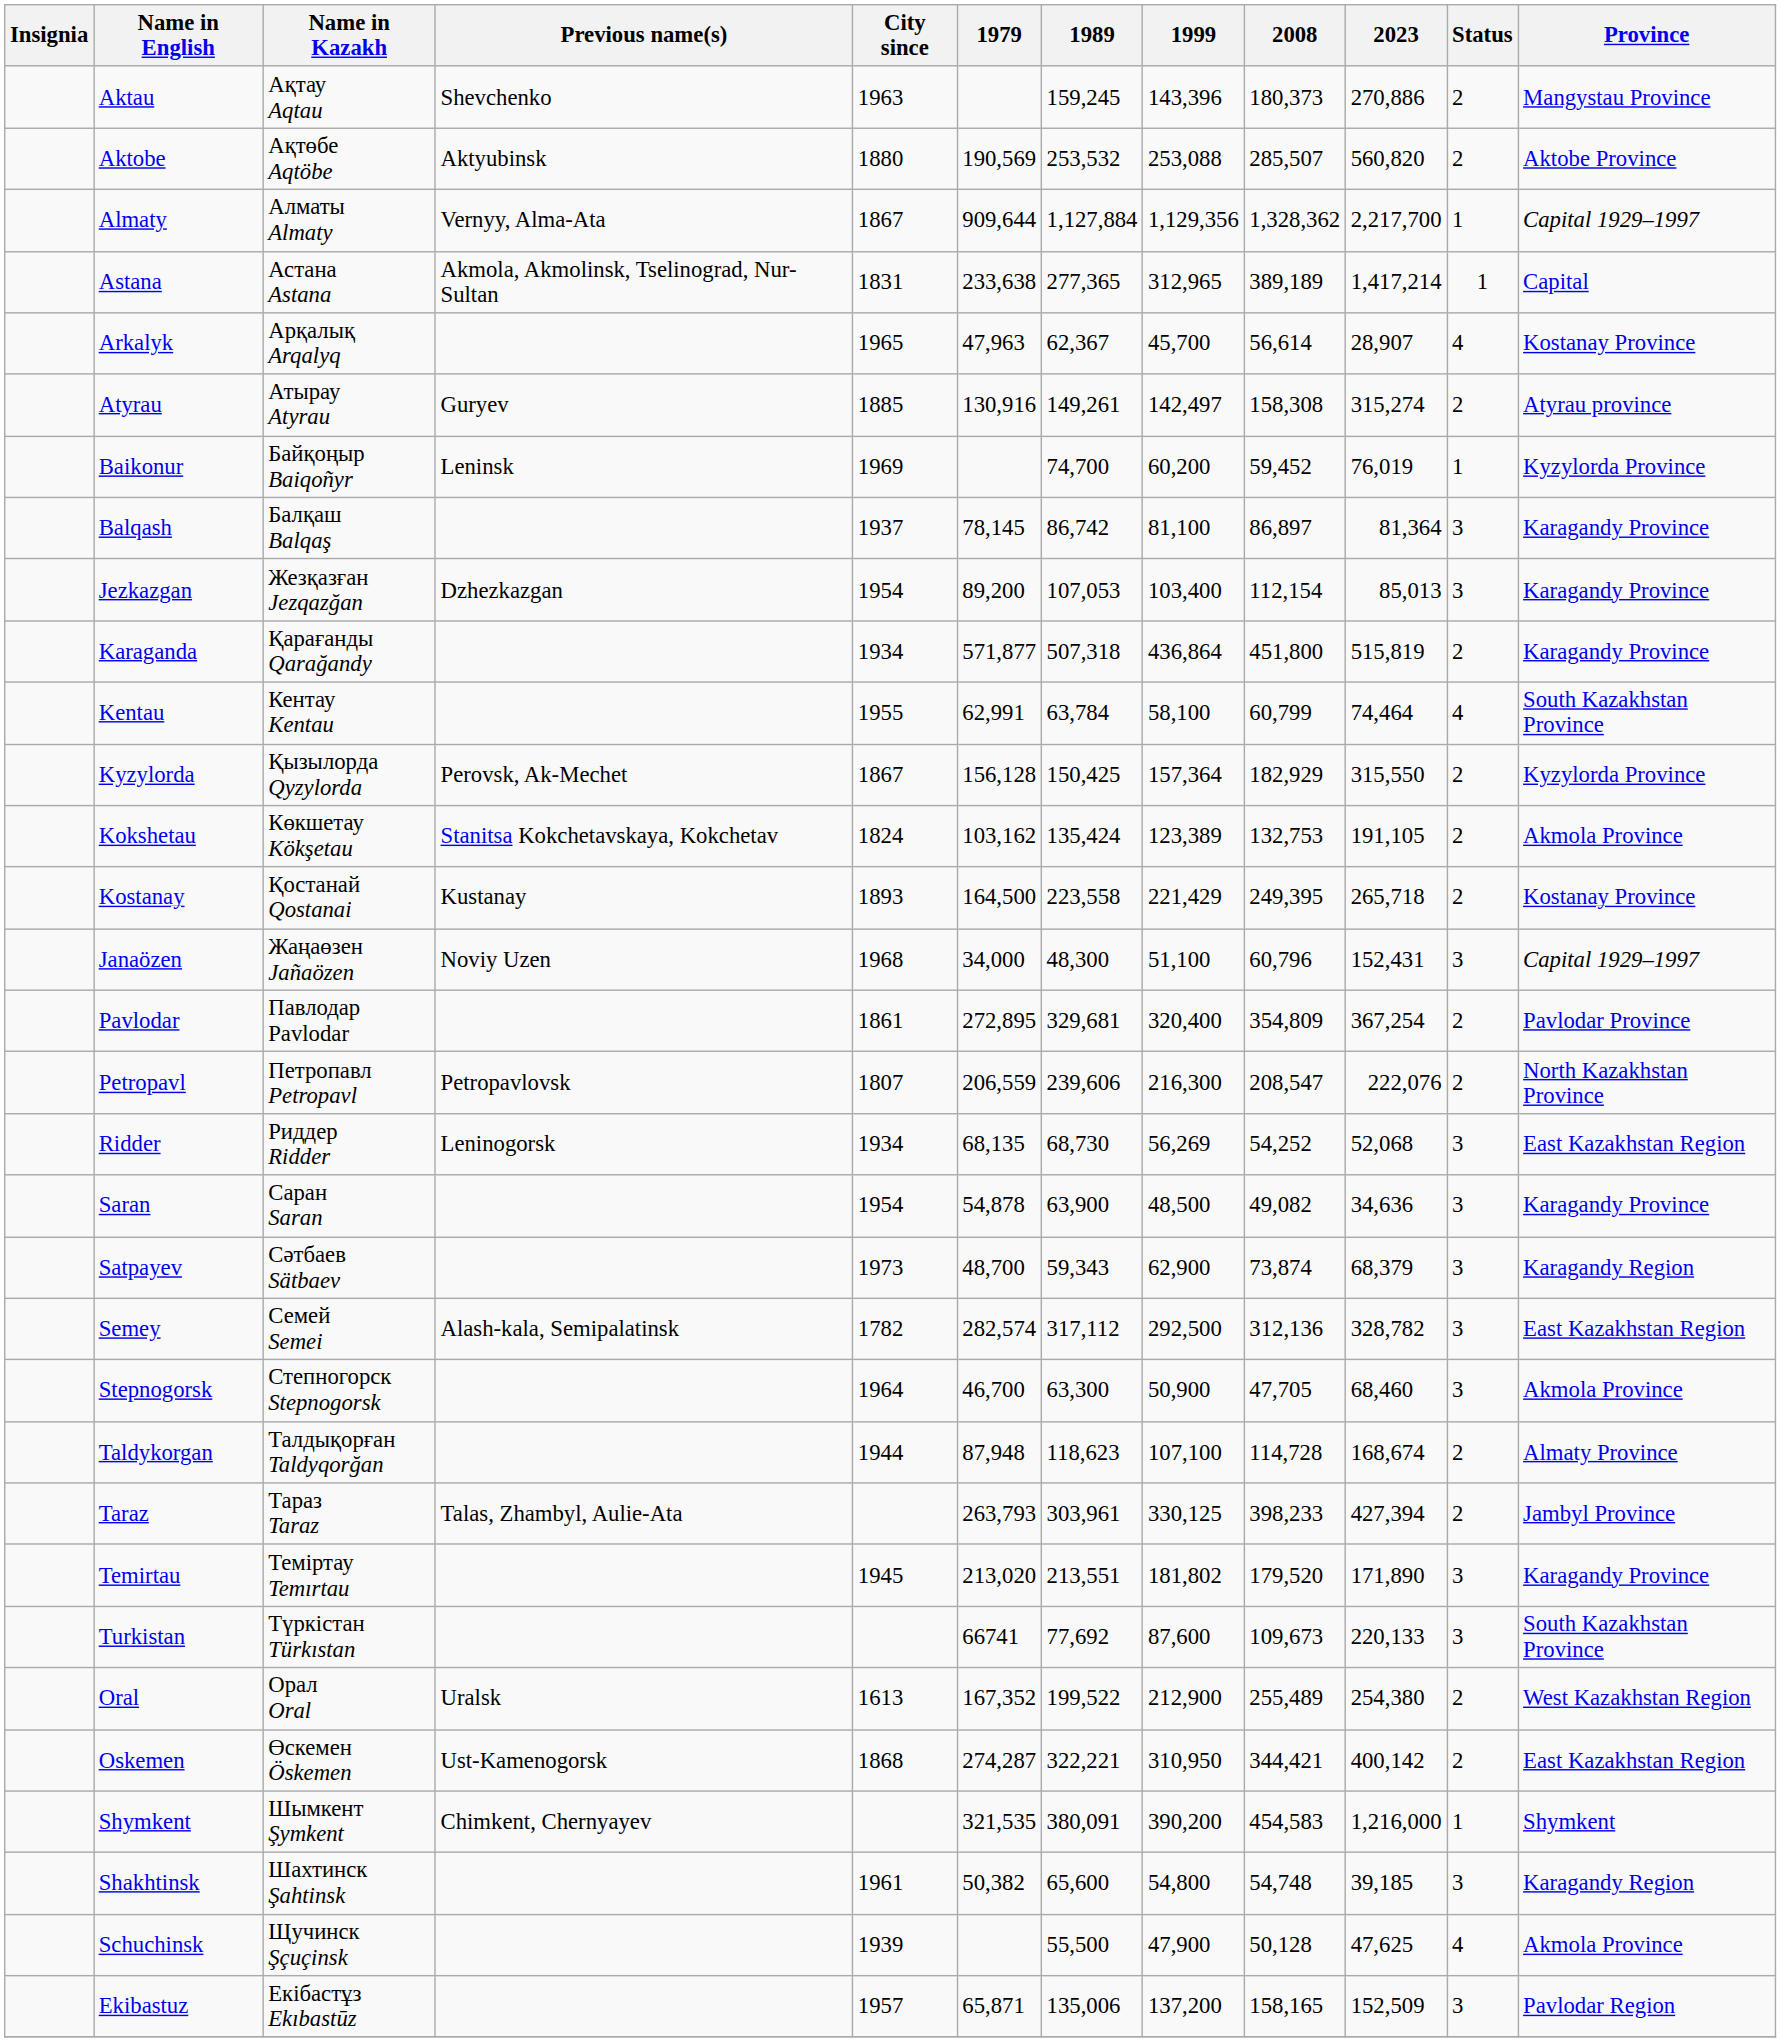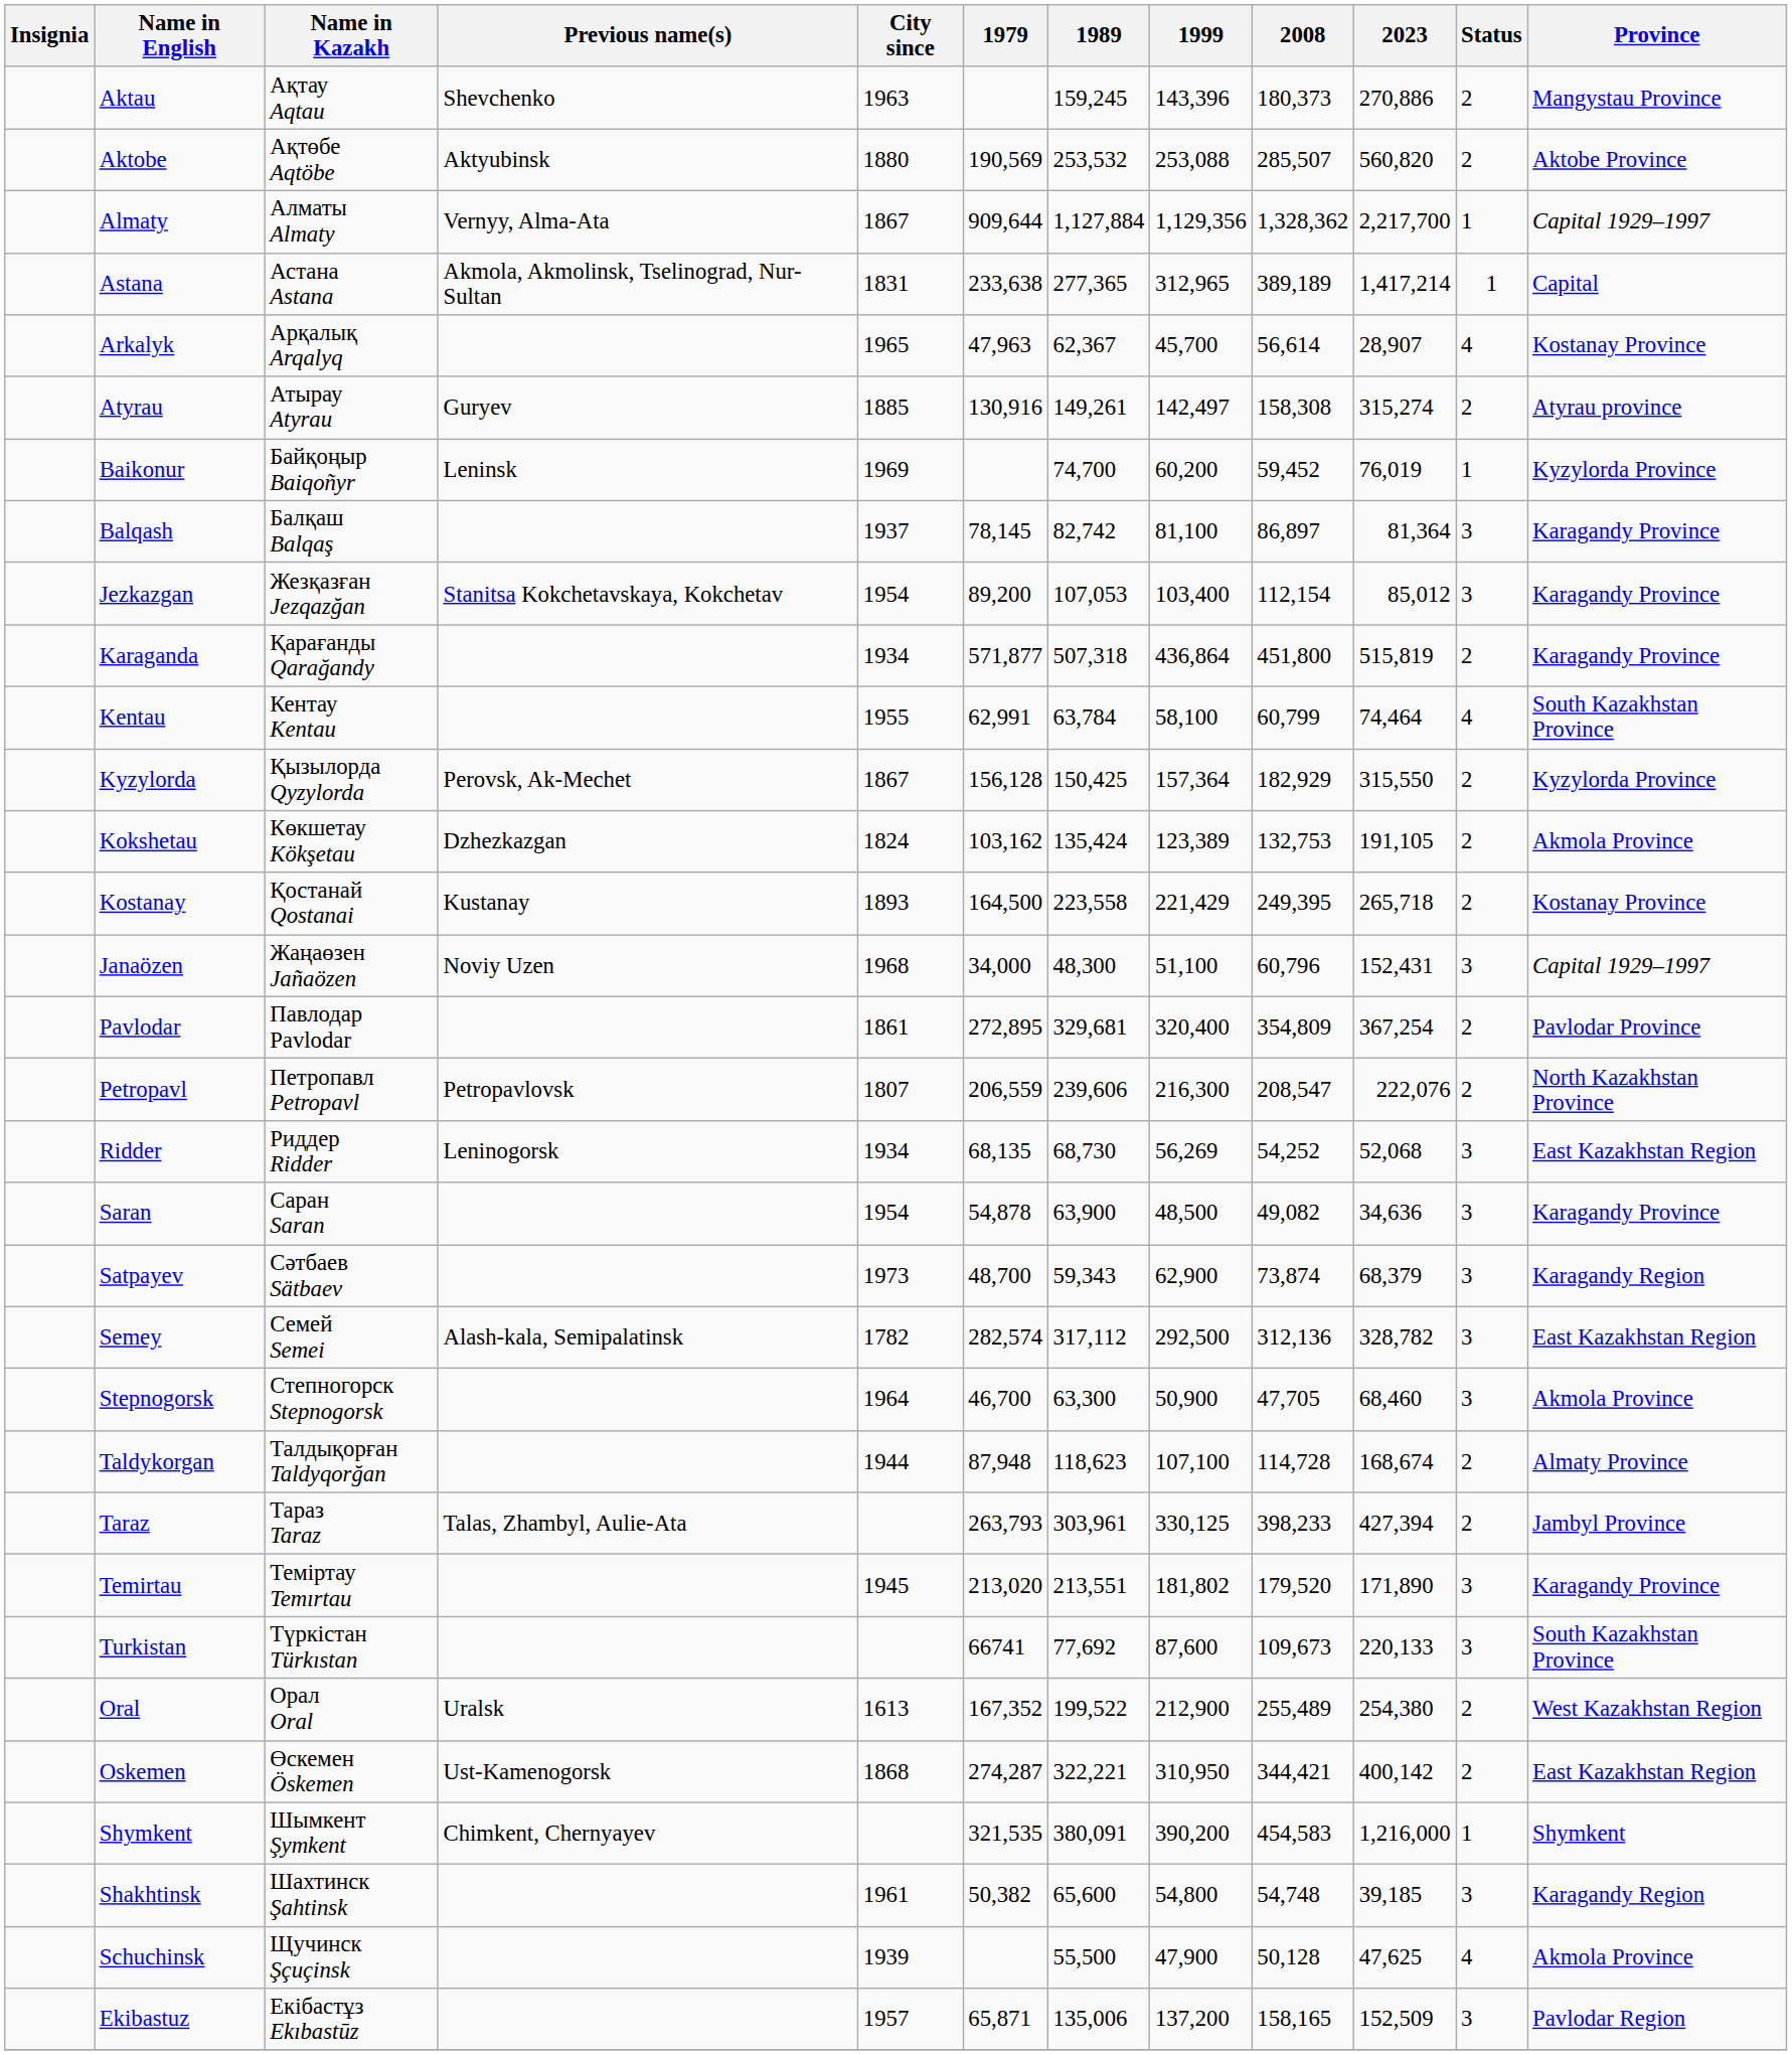Balqash | 1989: 86,742 -> 82,742
Jezkazgan | Previous name(s): Dzhezkazgan -> Stanitsa Kokchetavskaya, Kokchetav
Jezkazgan | 2023: 85,013 -> 85,012
Kokshetau | Previous name(s): Stanitsa Kokchetavskaya, Kokchetav -> Dzhezkazgan
